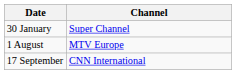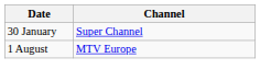- row: 17 September | CNN International
